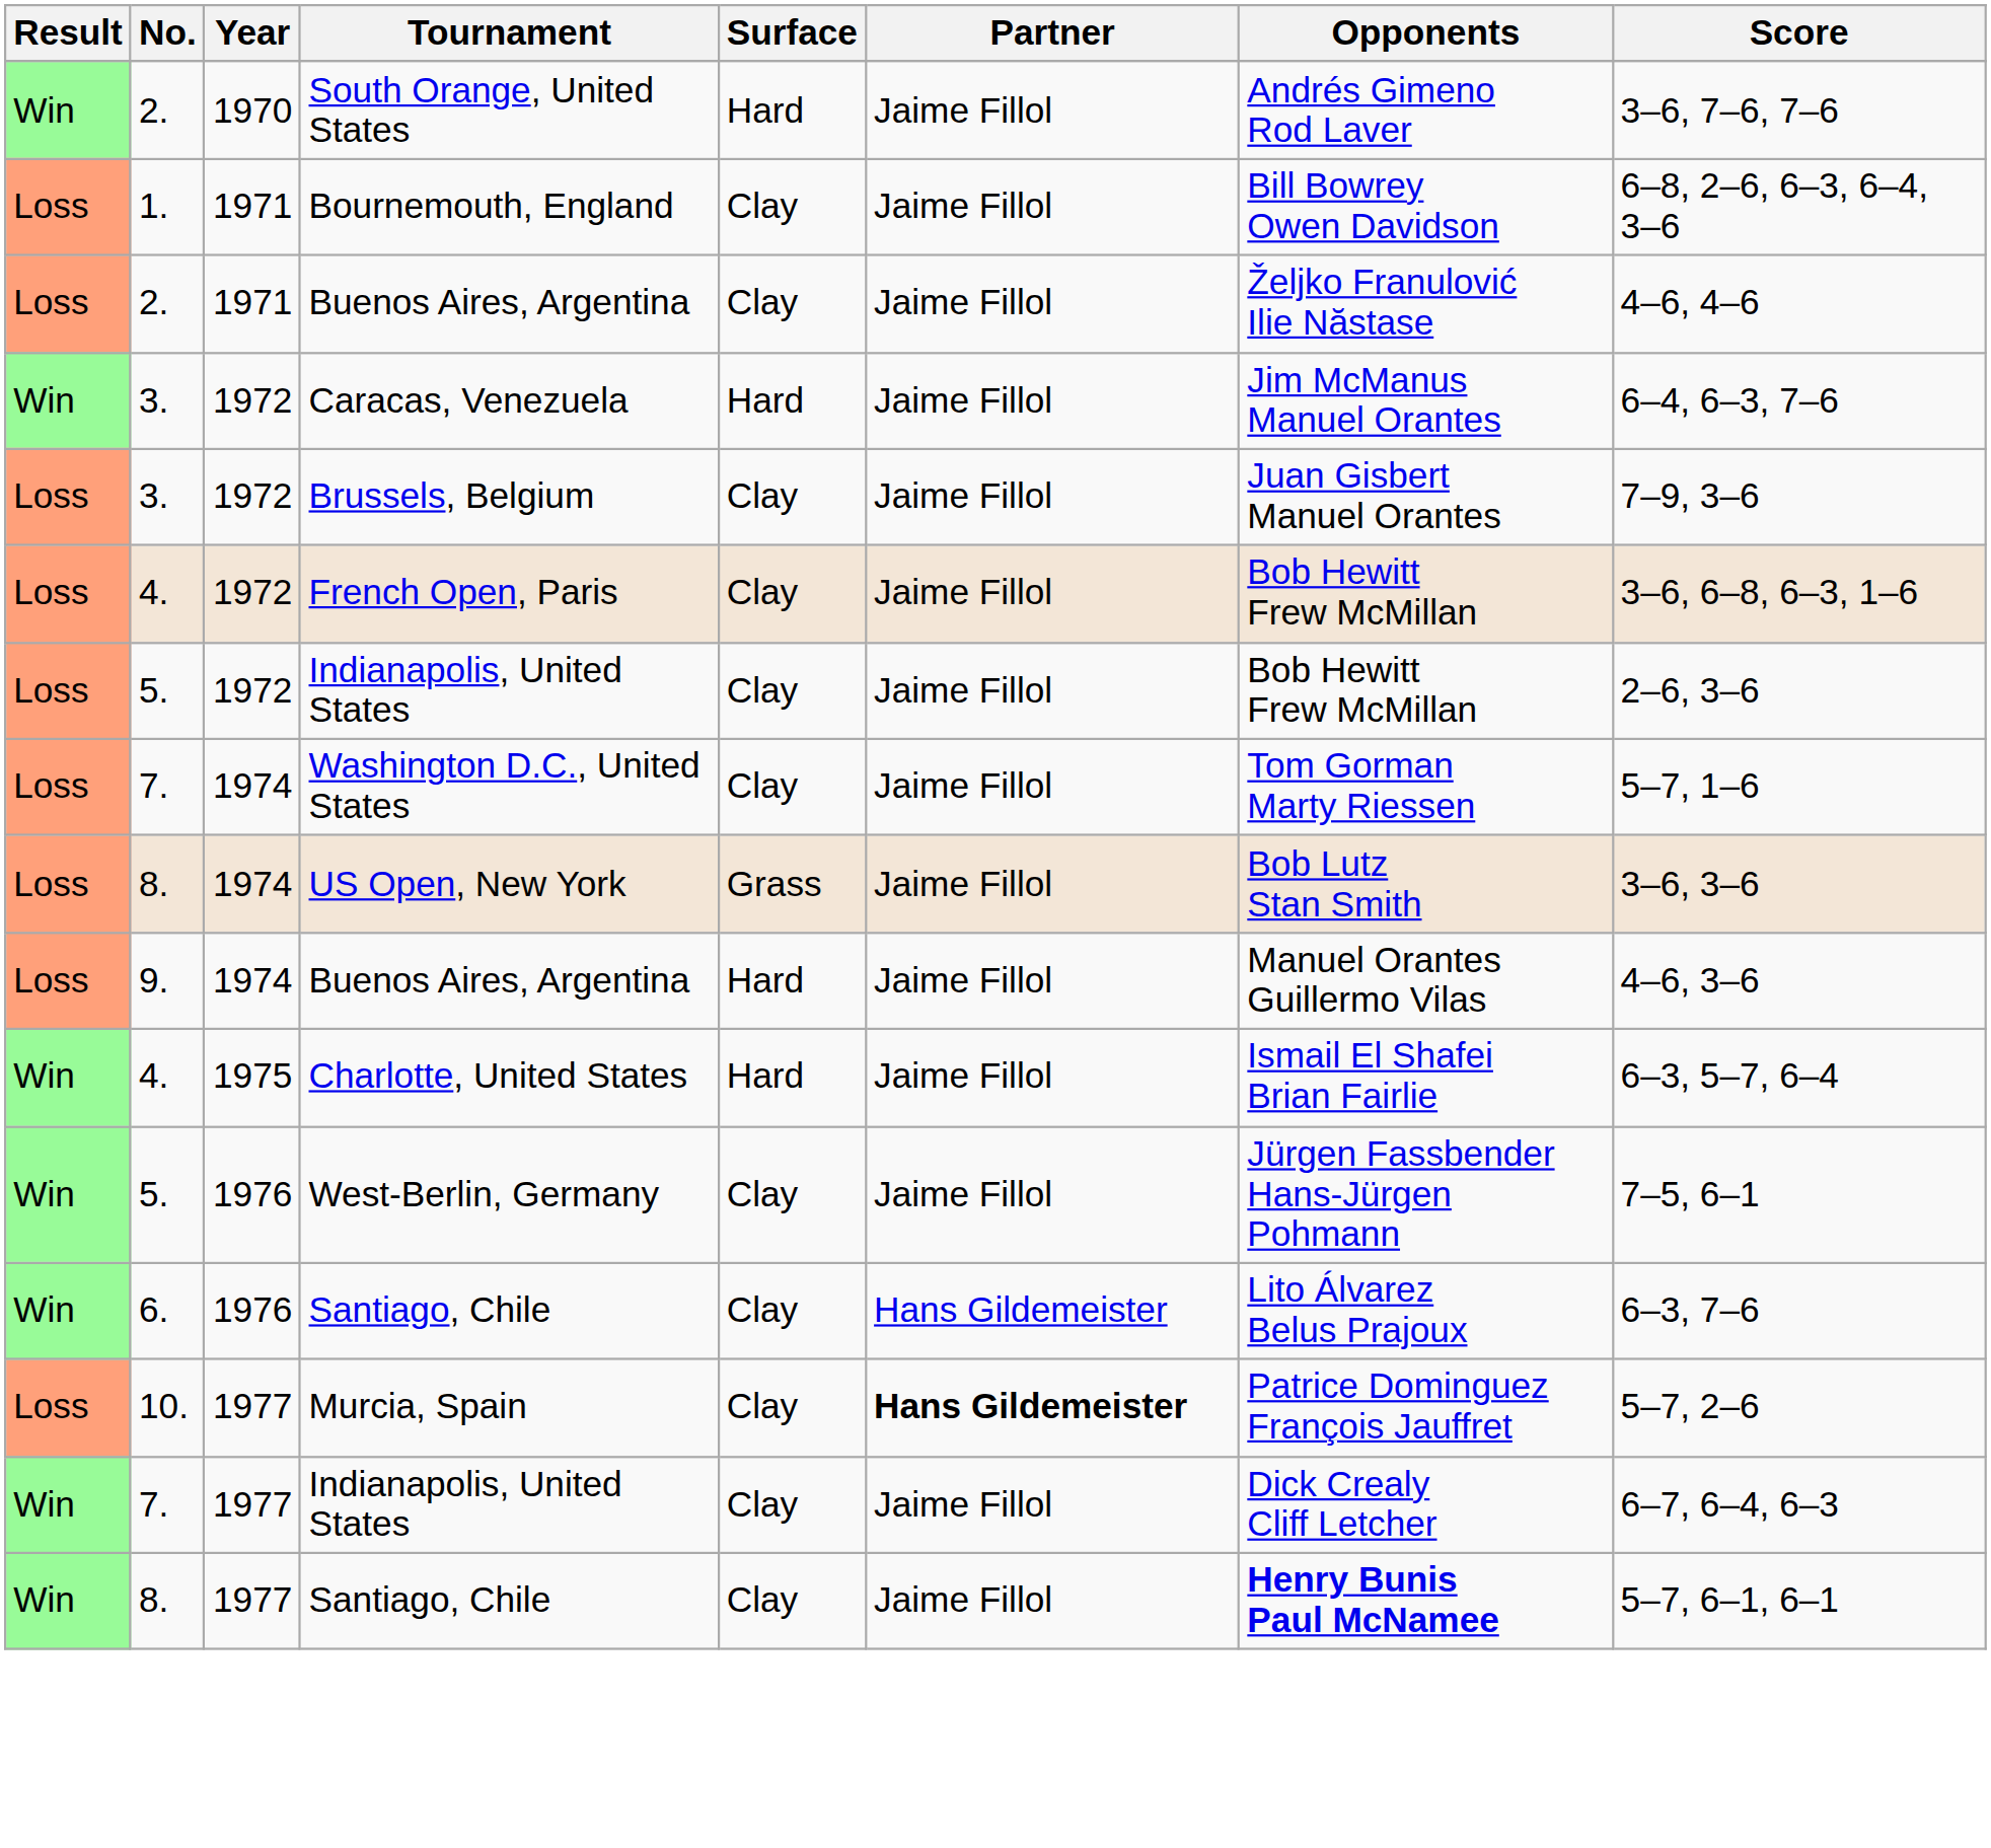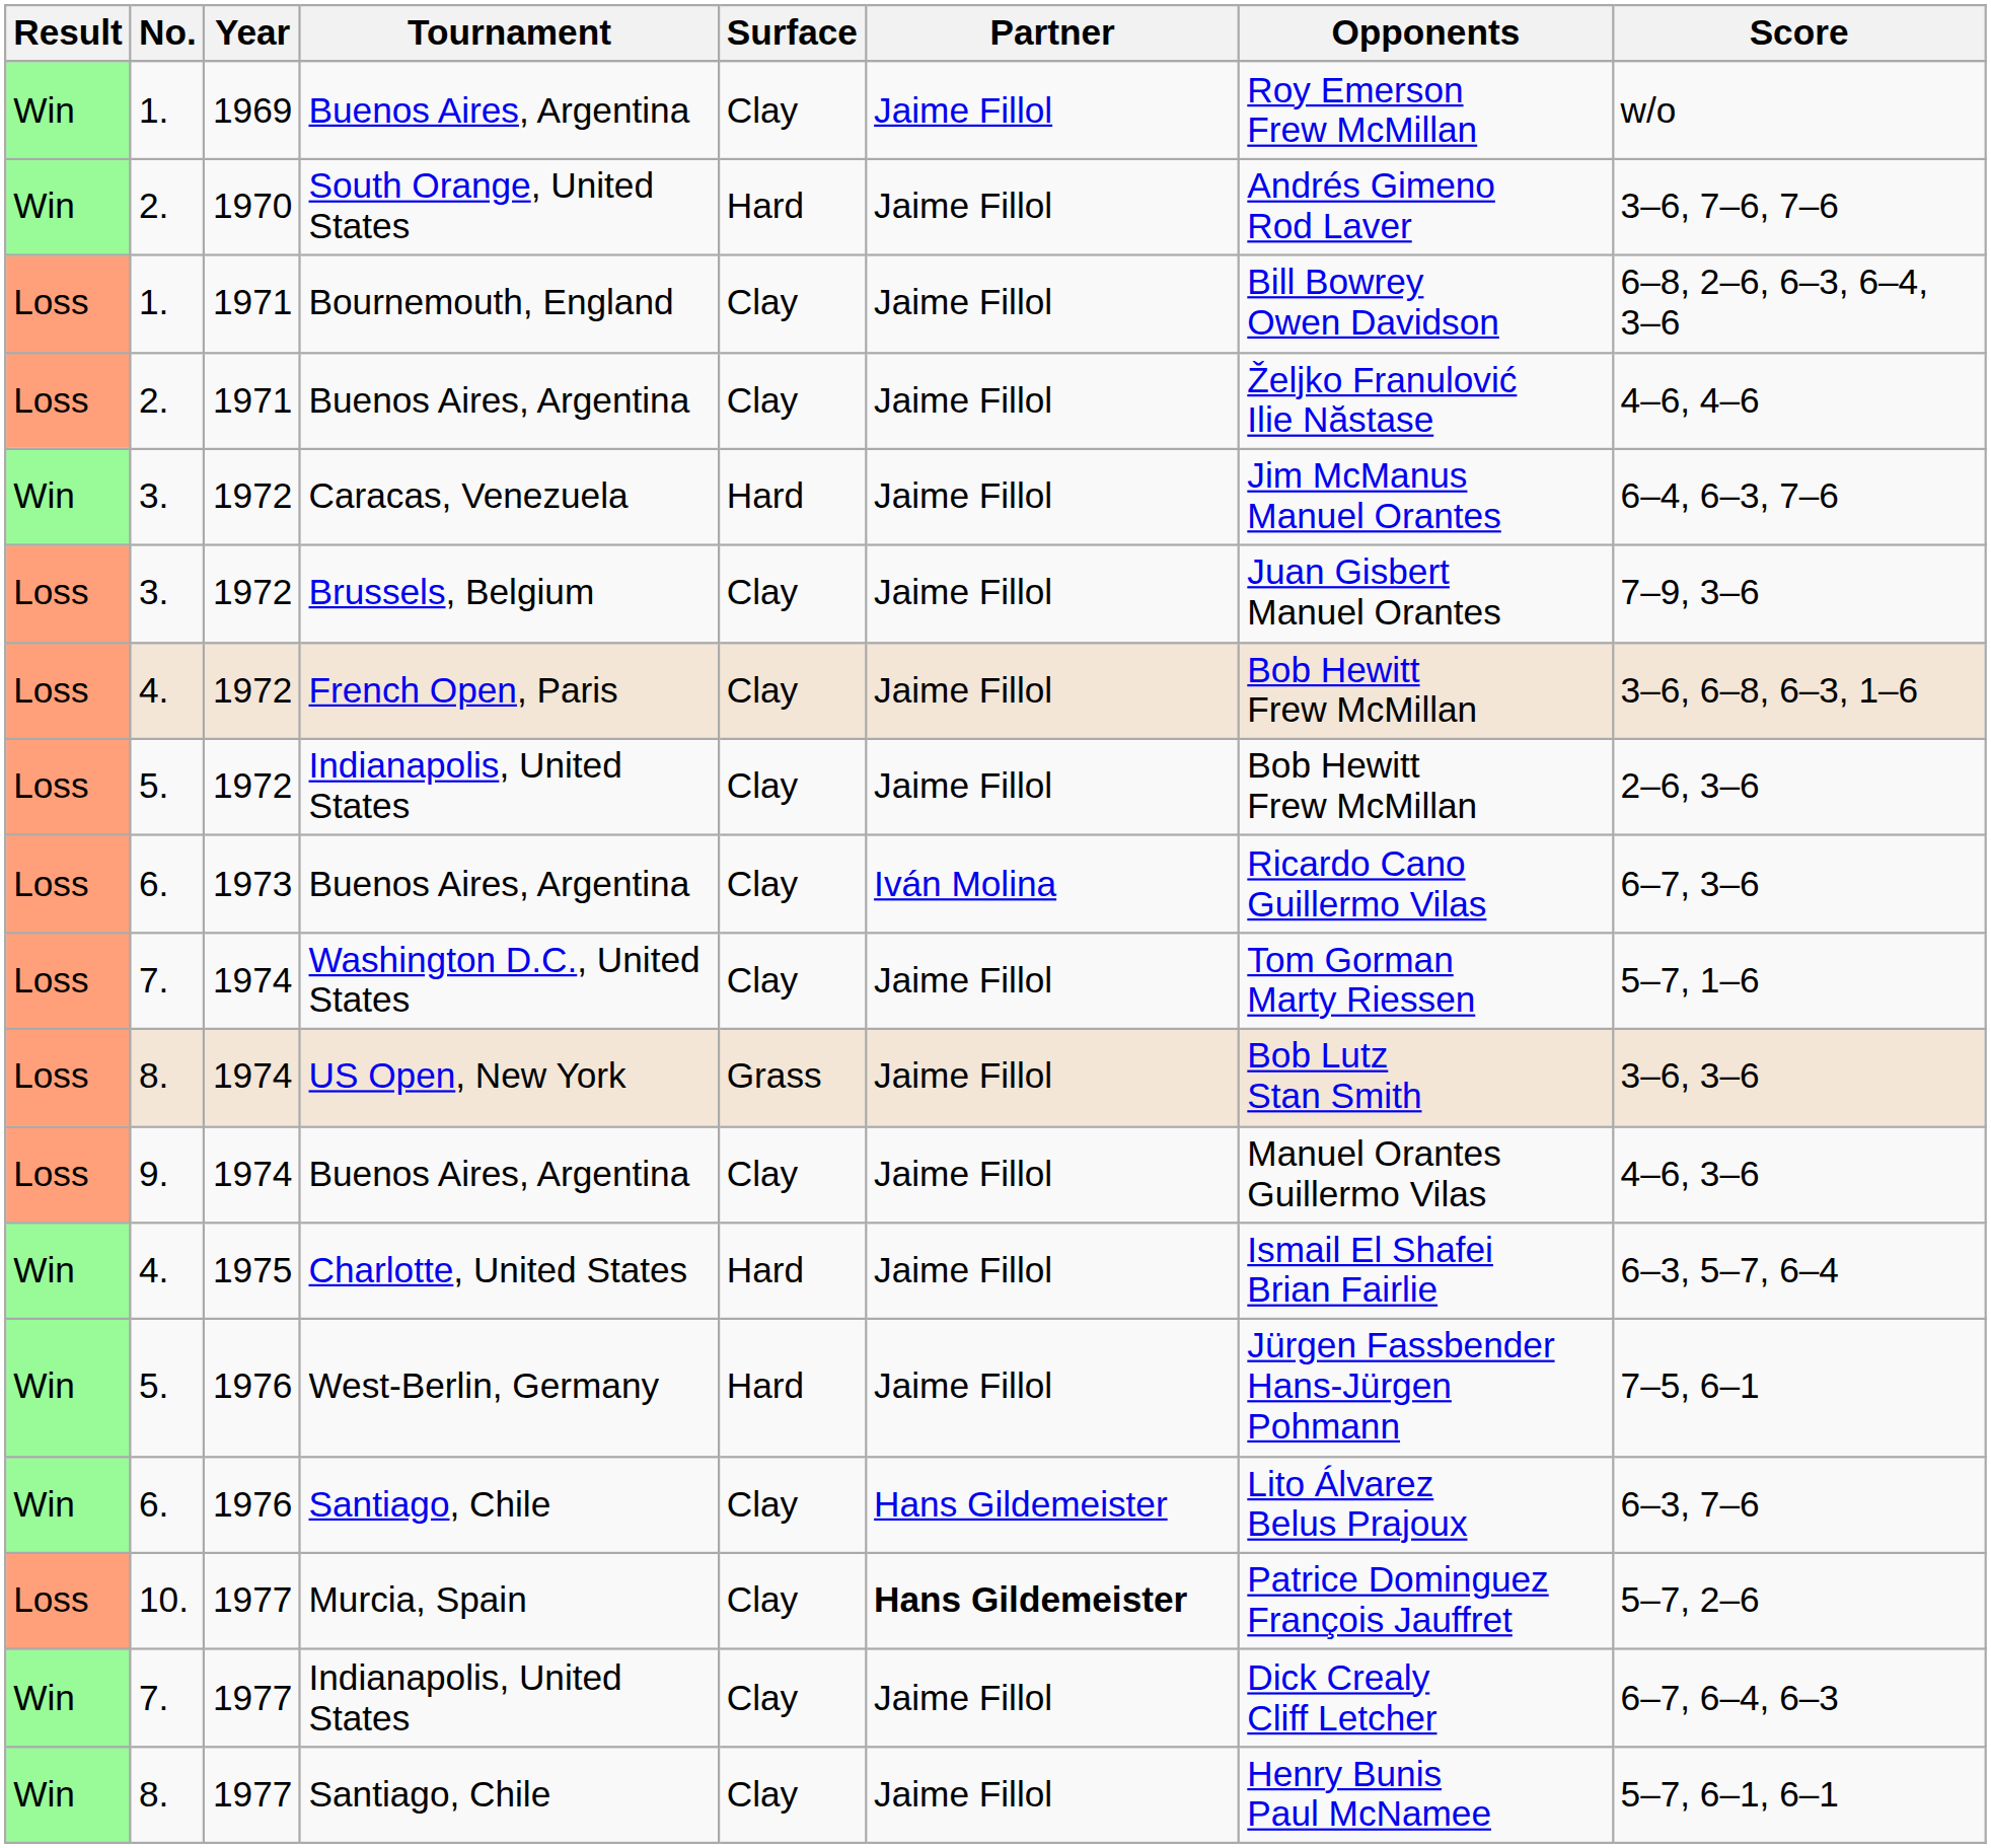+ row: Win | 1. | 1969 | Buenos Aires, Argentina | Clay | Jaime Fillol | Roy Emerson Frew McMillan | w/o
+ row: Loss | 6. | 1973 | Buenos Aires, Argentina | Clay | Iván Molina | Ricardo Cano Guillermo Vilas | 6–7, 3–6
9. / Buenos Aires, Argentina | Surface: Hard -> Clay
West-Berlin, Germany | Surface: Clay -> Hard
8. / Santiago, Chile | Opponents: bold -> normal
